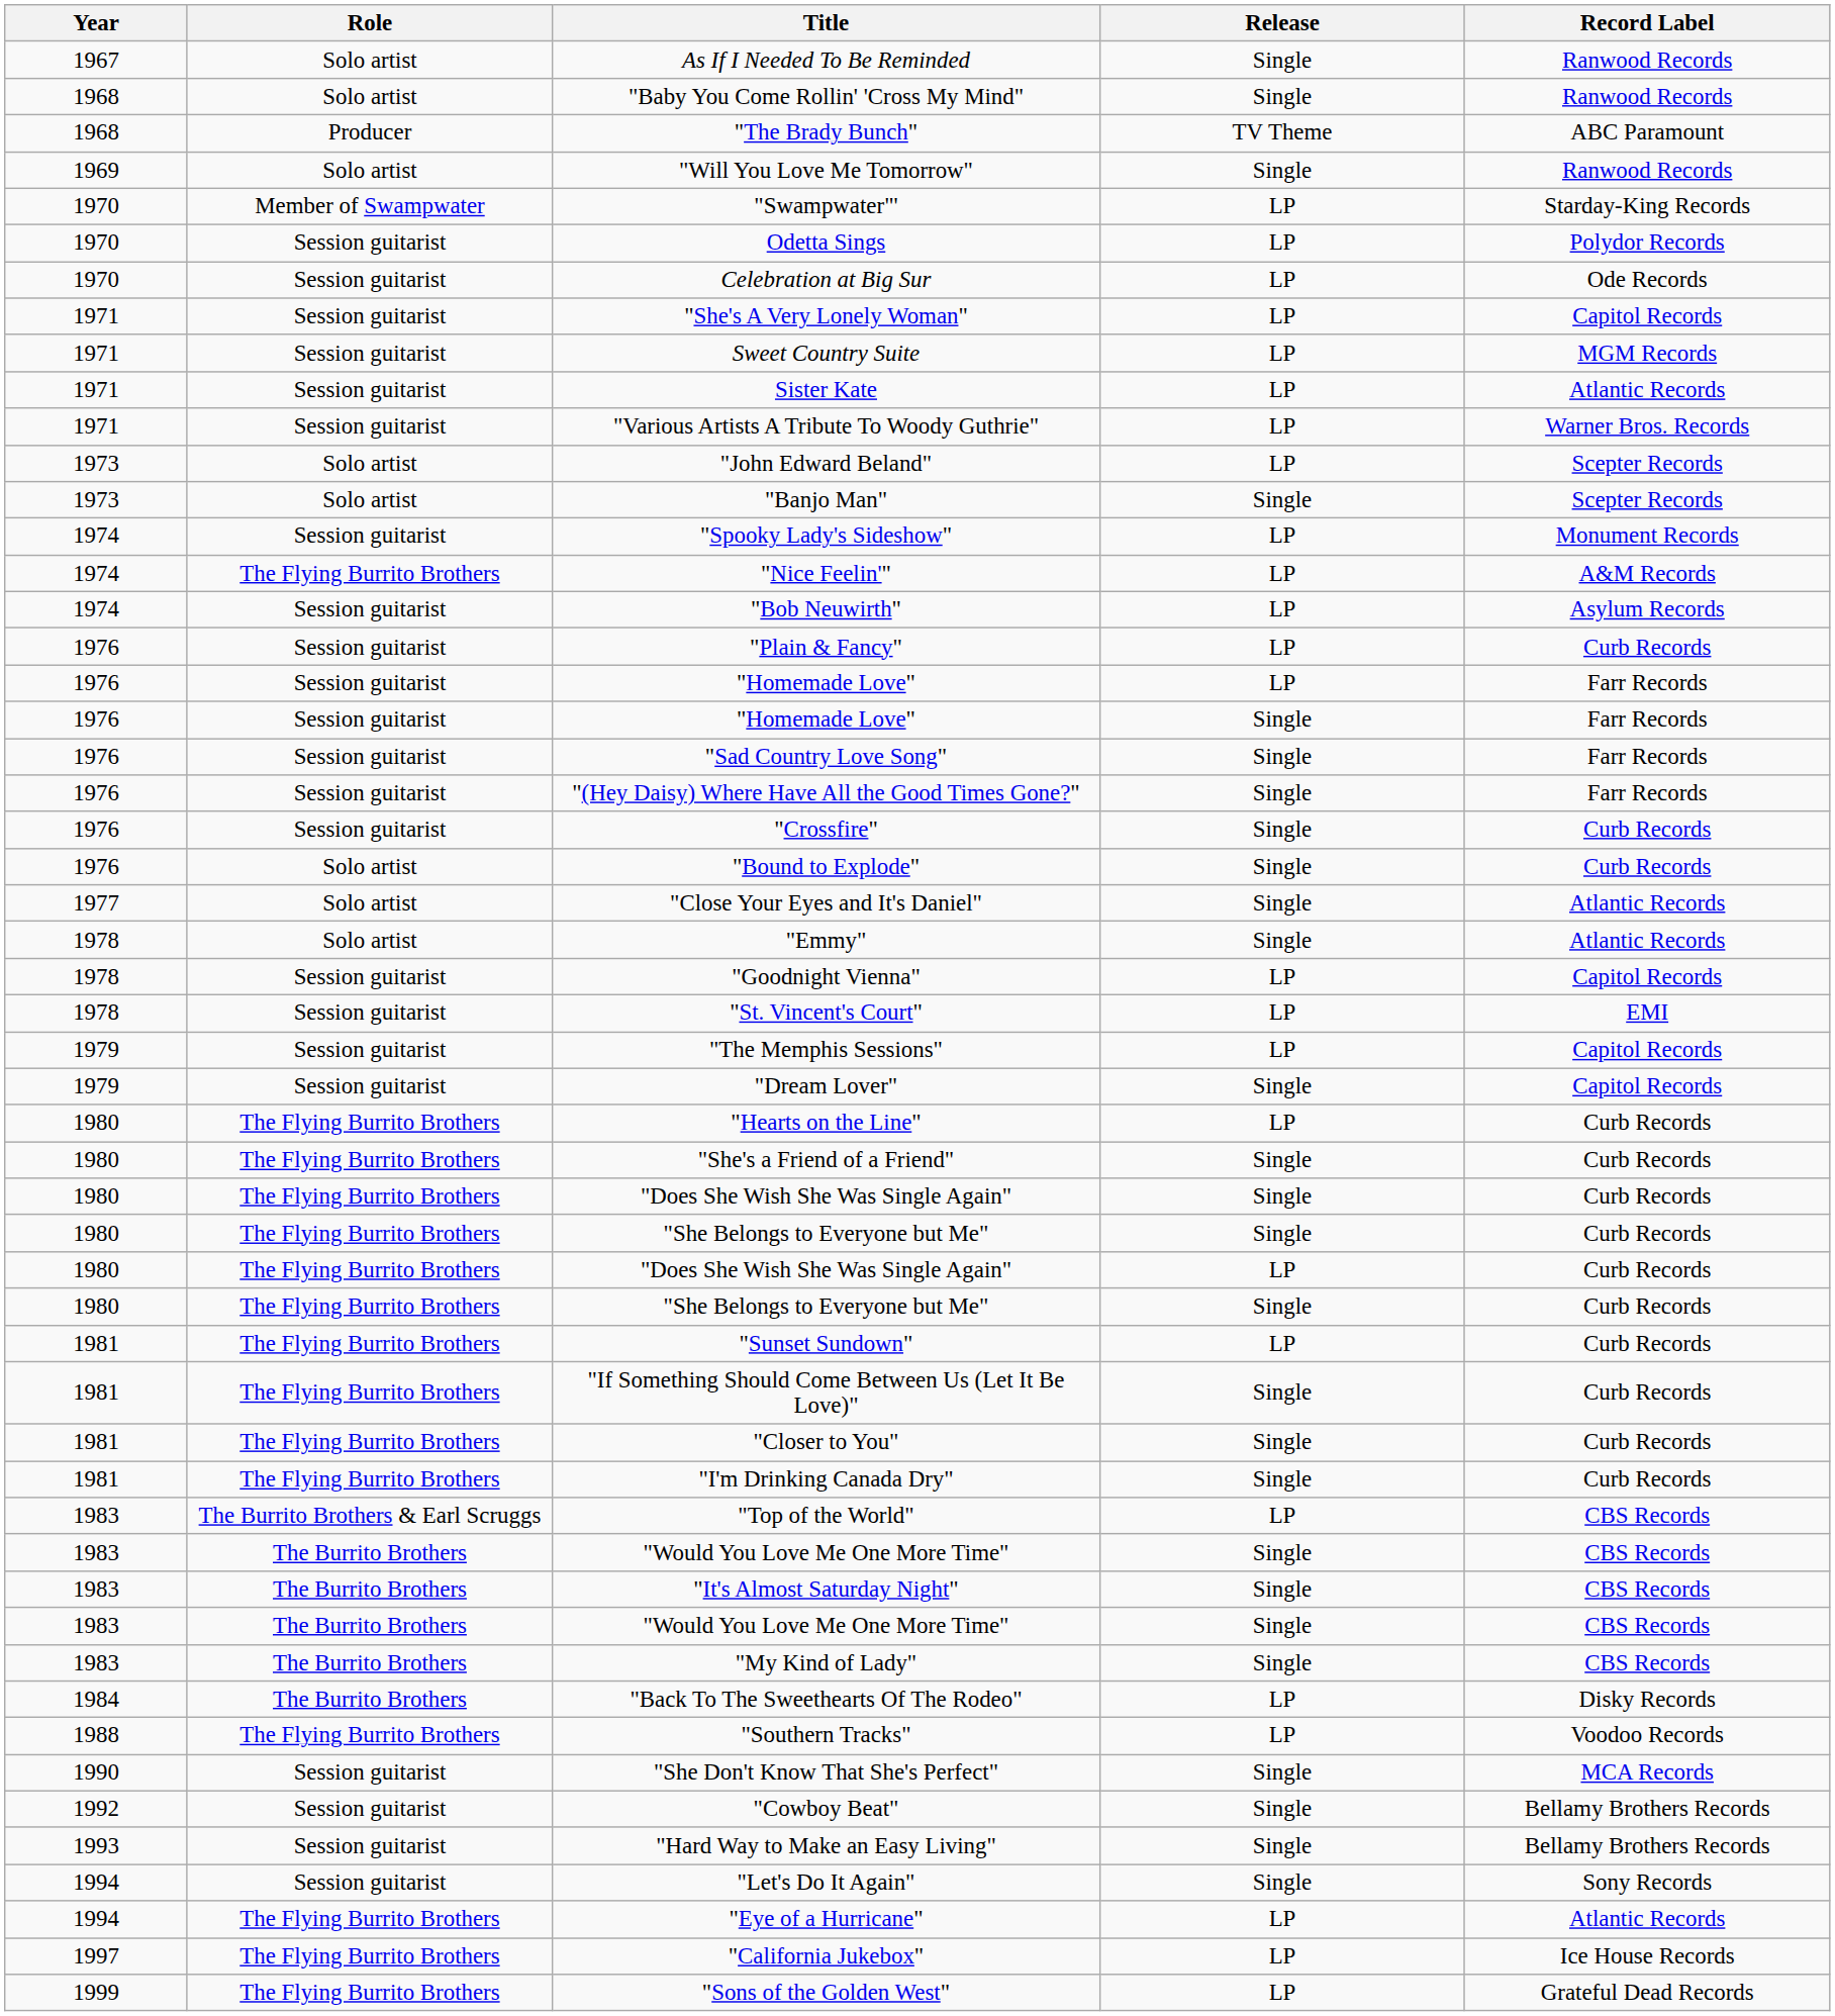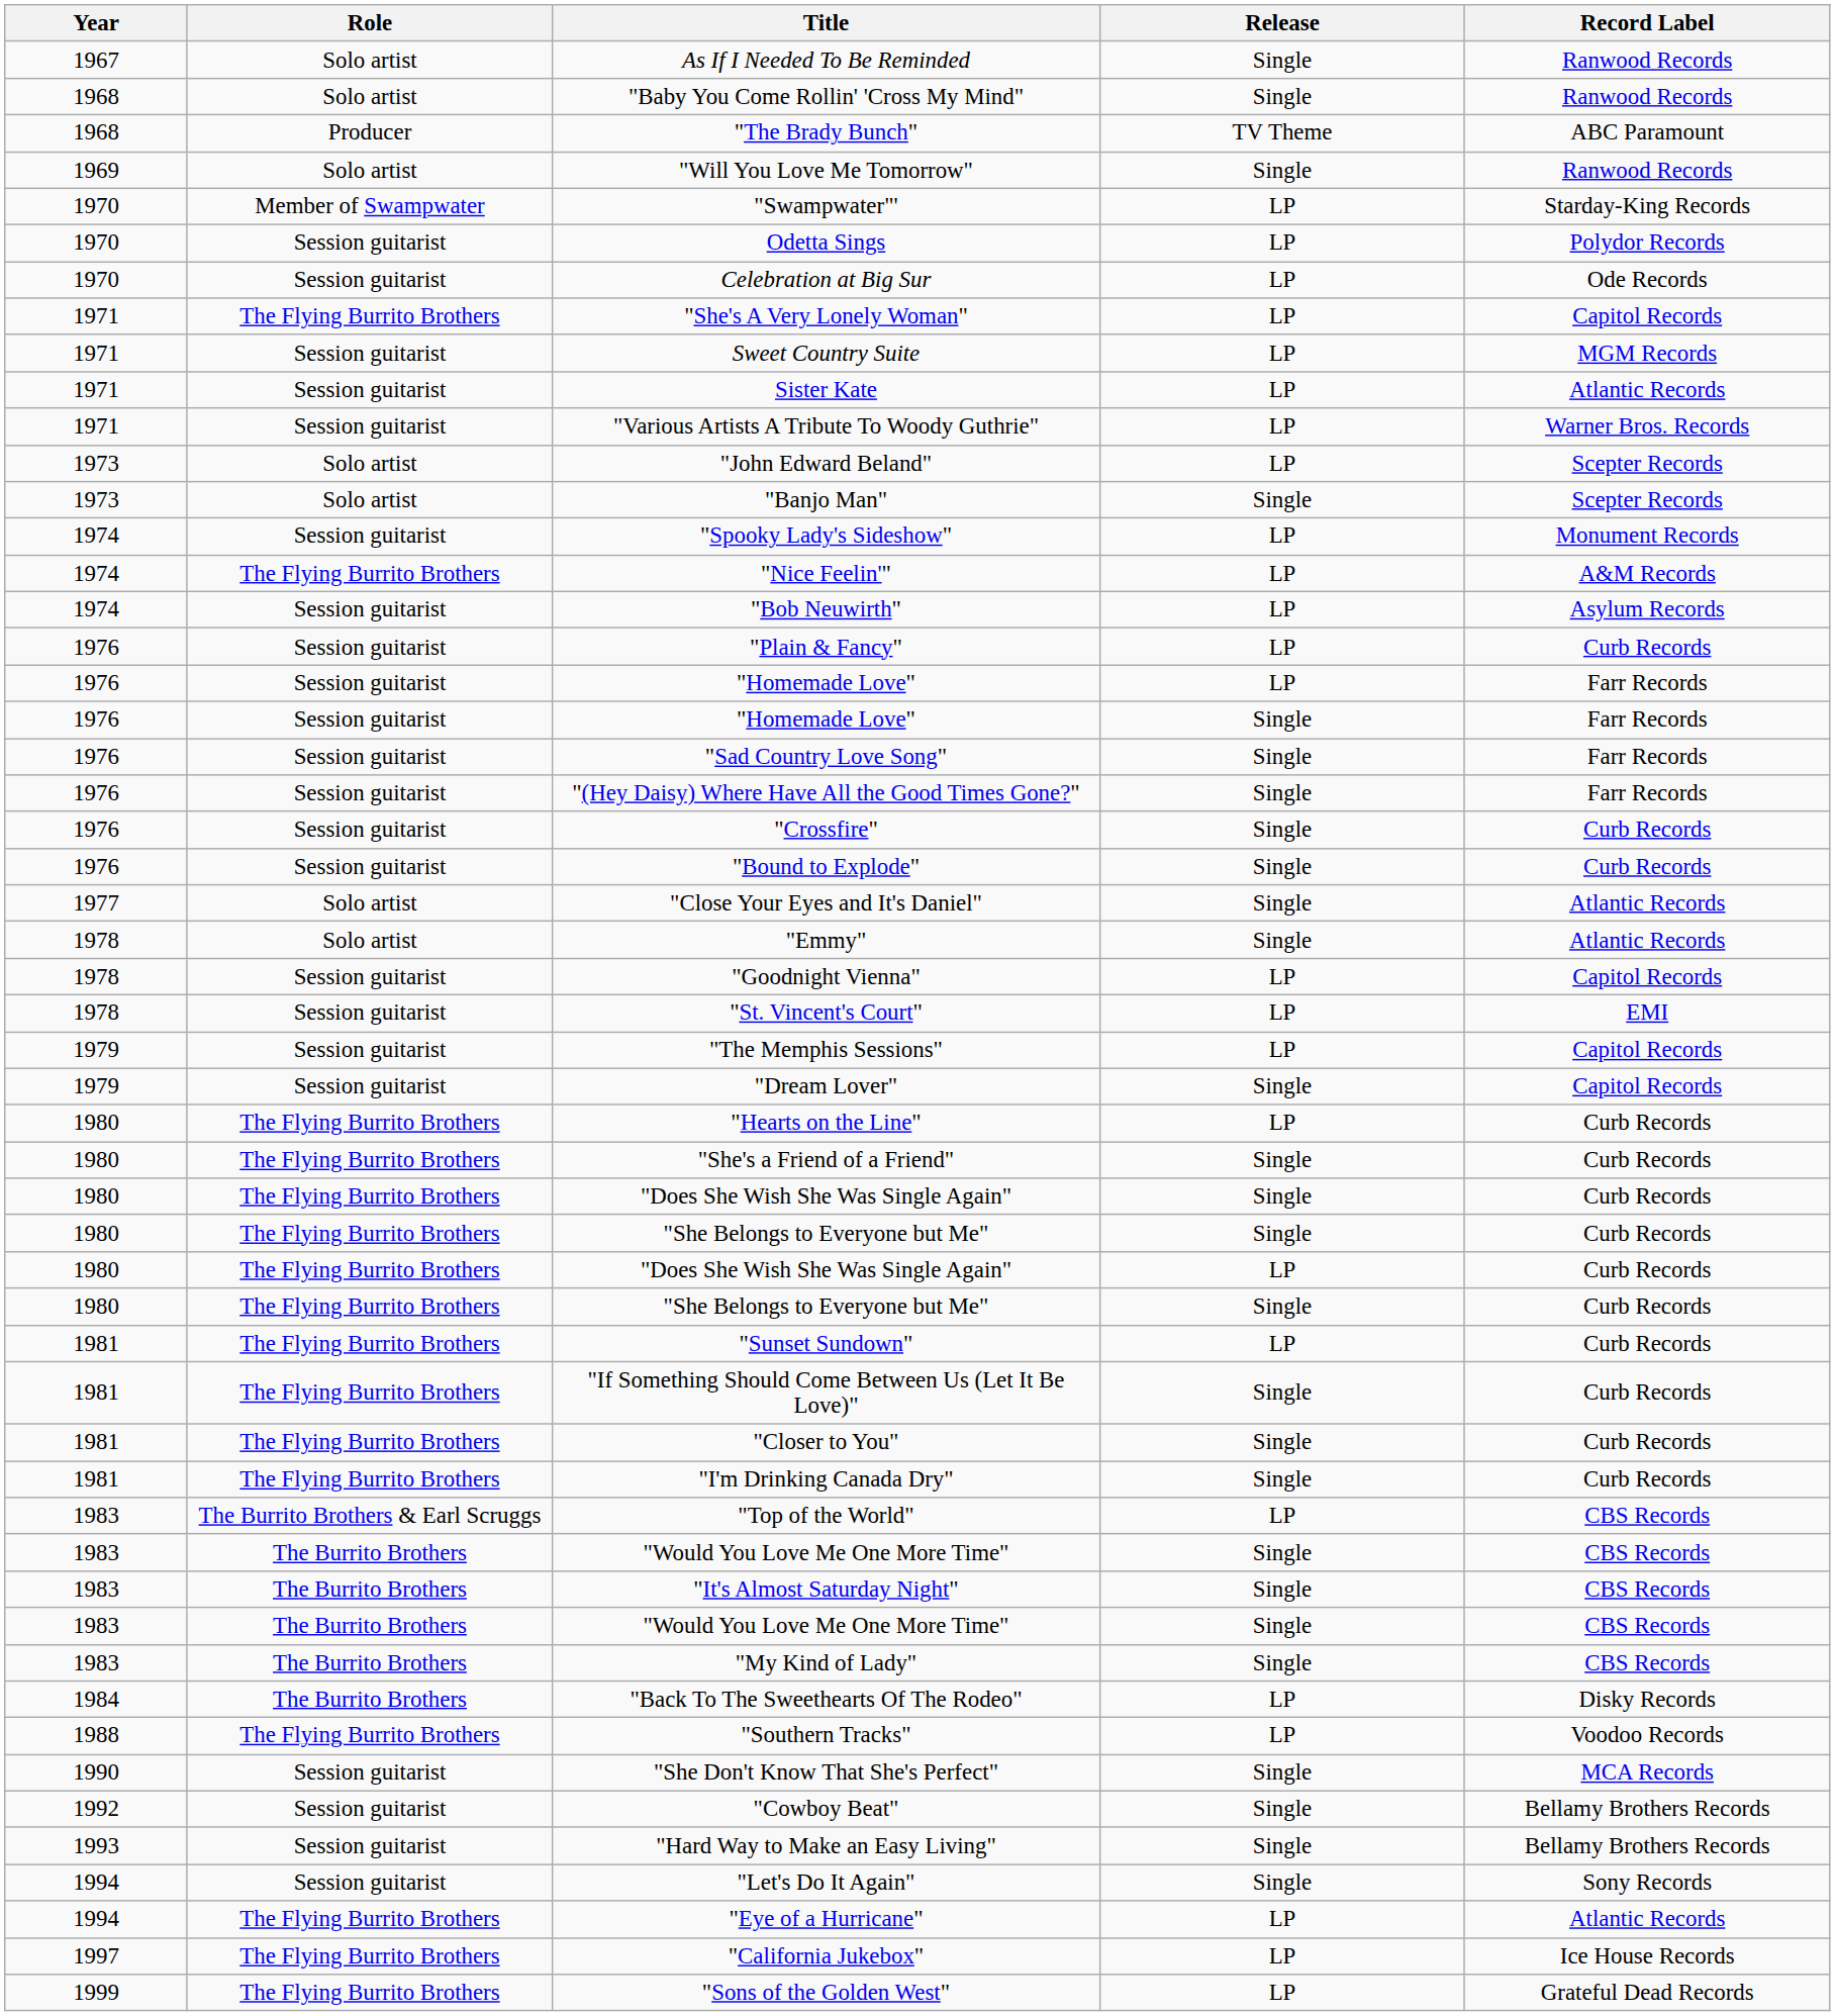"She's A Very Lonely Woman" | Role: Session guitarist -> The Flying Burrito Brothers
"Bound to Explode" | Role: Solo artist -> Session guitarist
